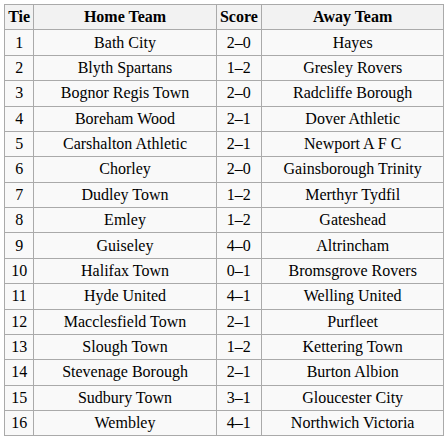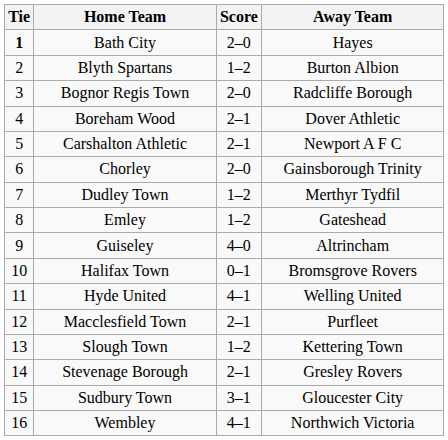Bath City | Tie: normal -> bold
Blyth Spartans | Away Team: Gresley Rovers -> Burton Albion
Stevenage Borough | Away Team: Burton Albion -> Gresley Rovers
